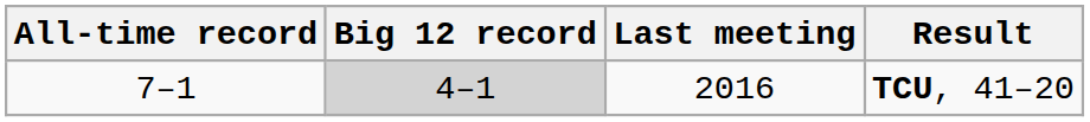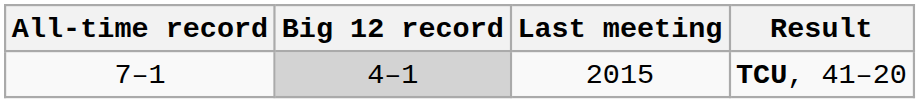TCU, 41–20 | Last meeting: 2016 -> 2015
